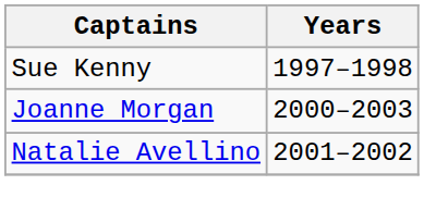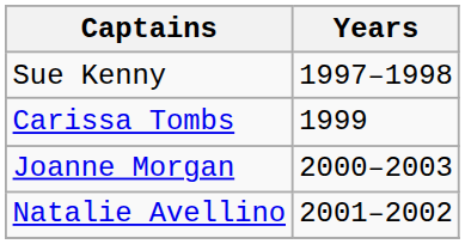+ row: Carissa Tombs | 1999
